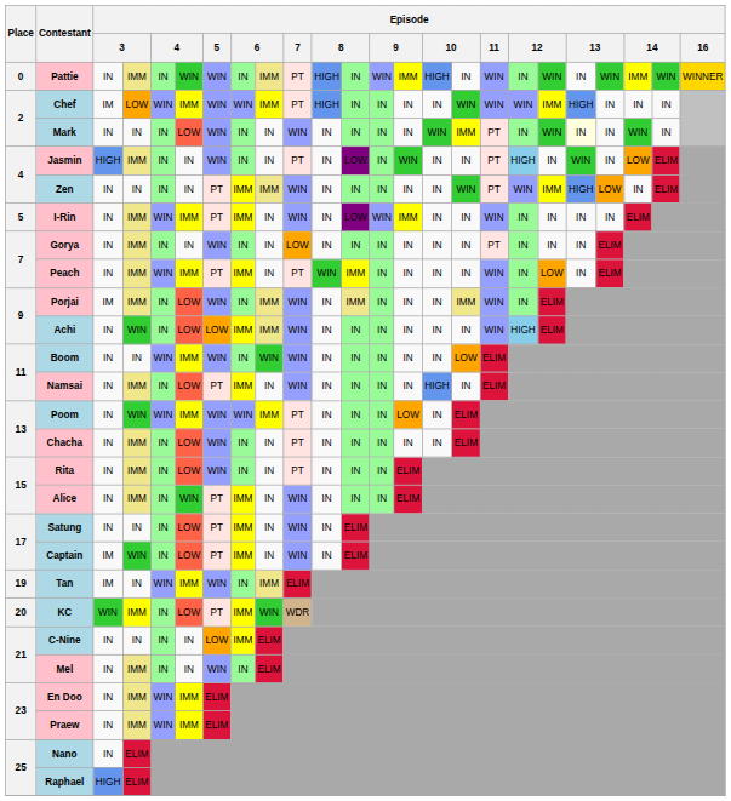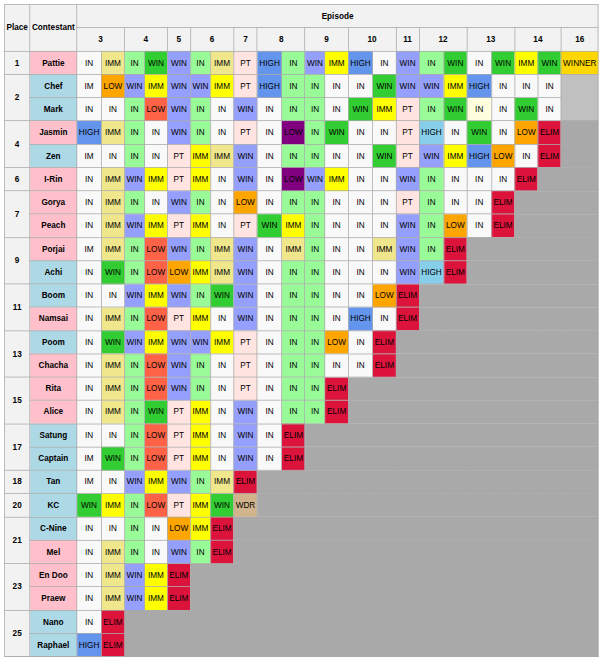Pattie | Place: 0 -> 1
Zen | column 3: IN -> IM
I-Rin | Place: 5 -> 6
Tan | Place: 19 -> 18
